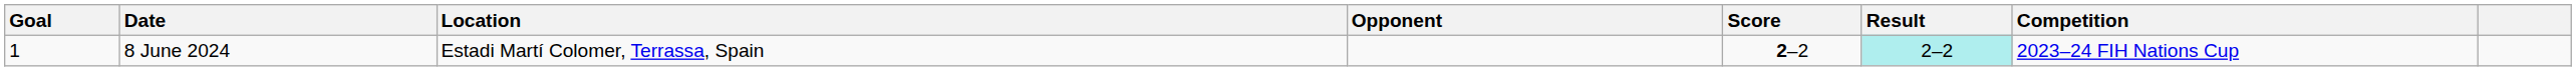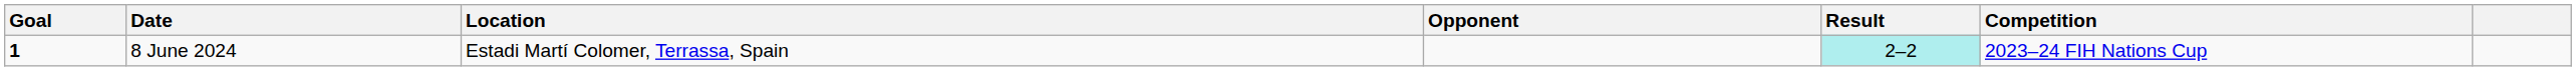- column: Score | 2–2
8 June 2024 | Goal: normal -> bold
